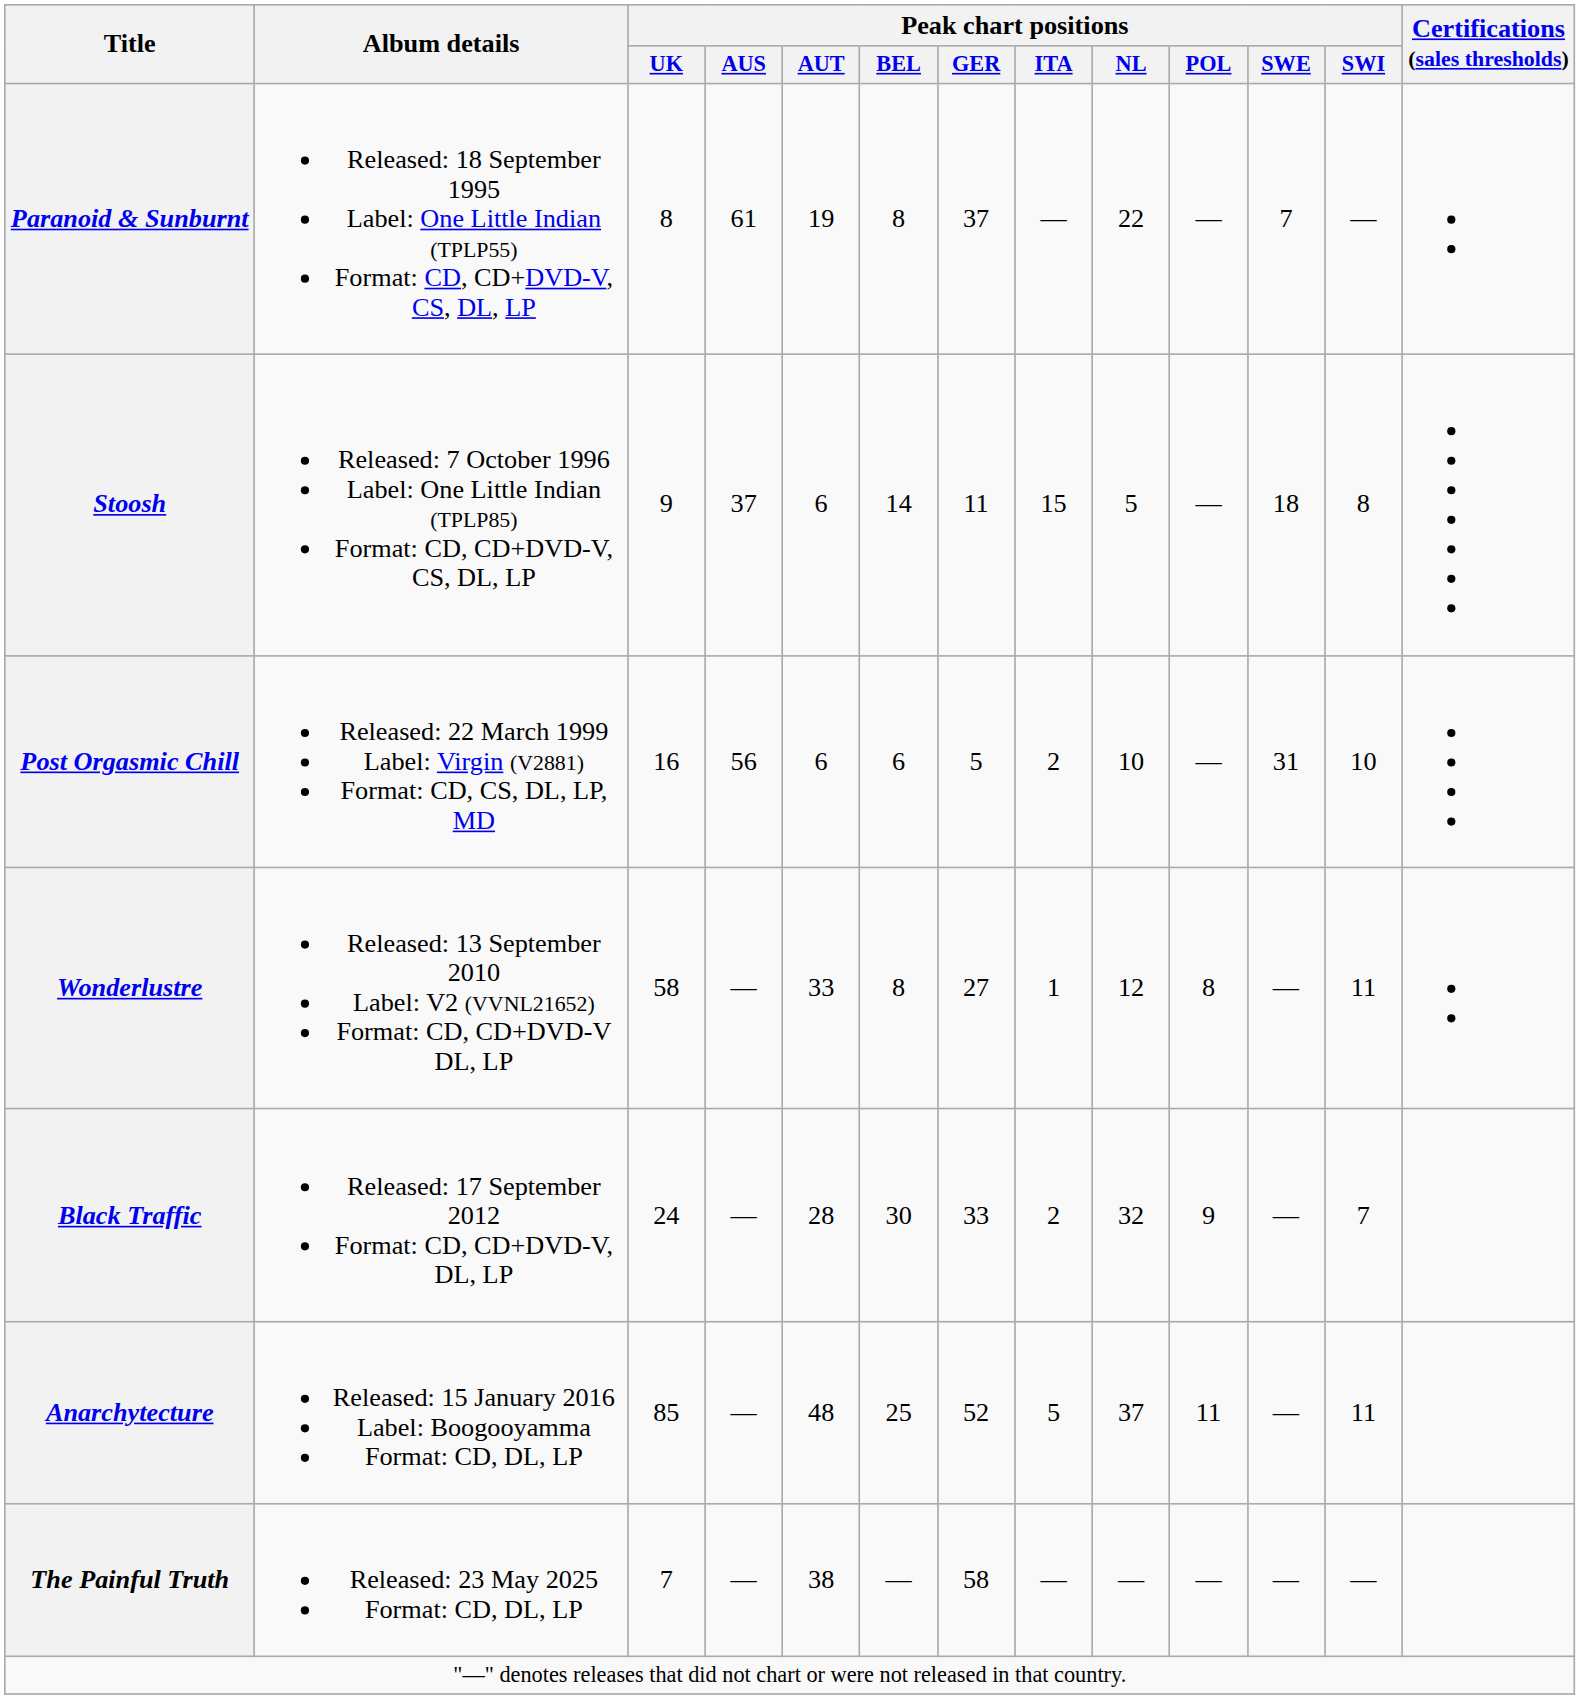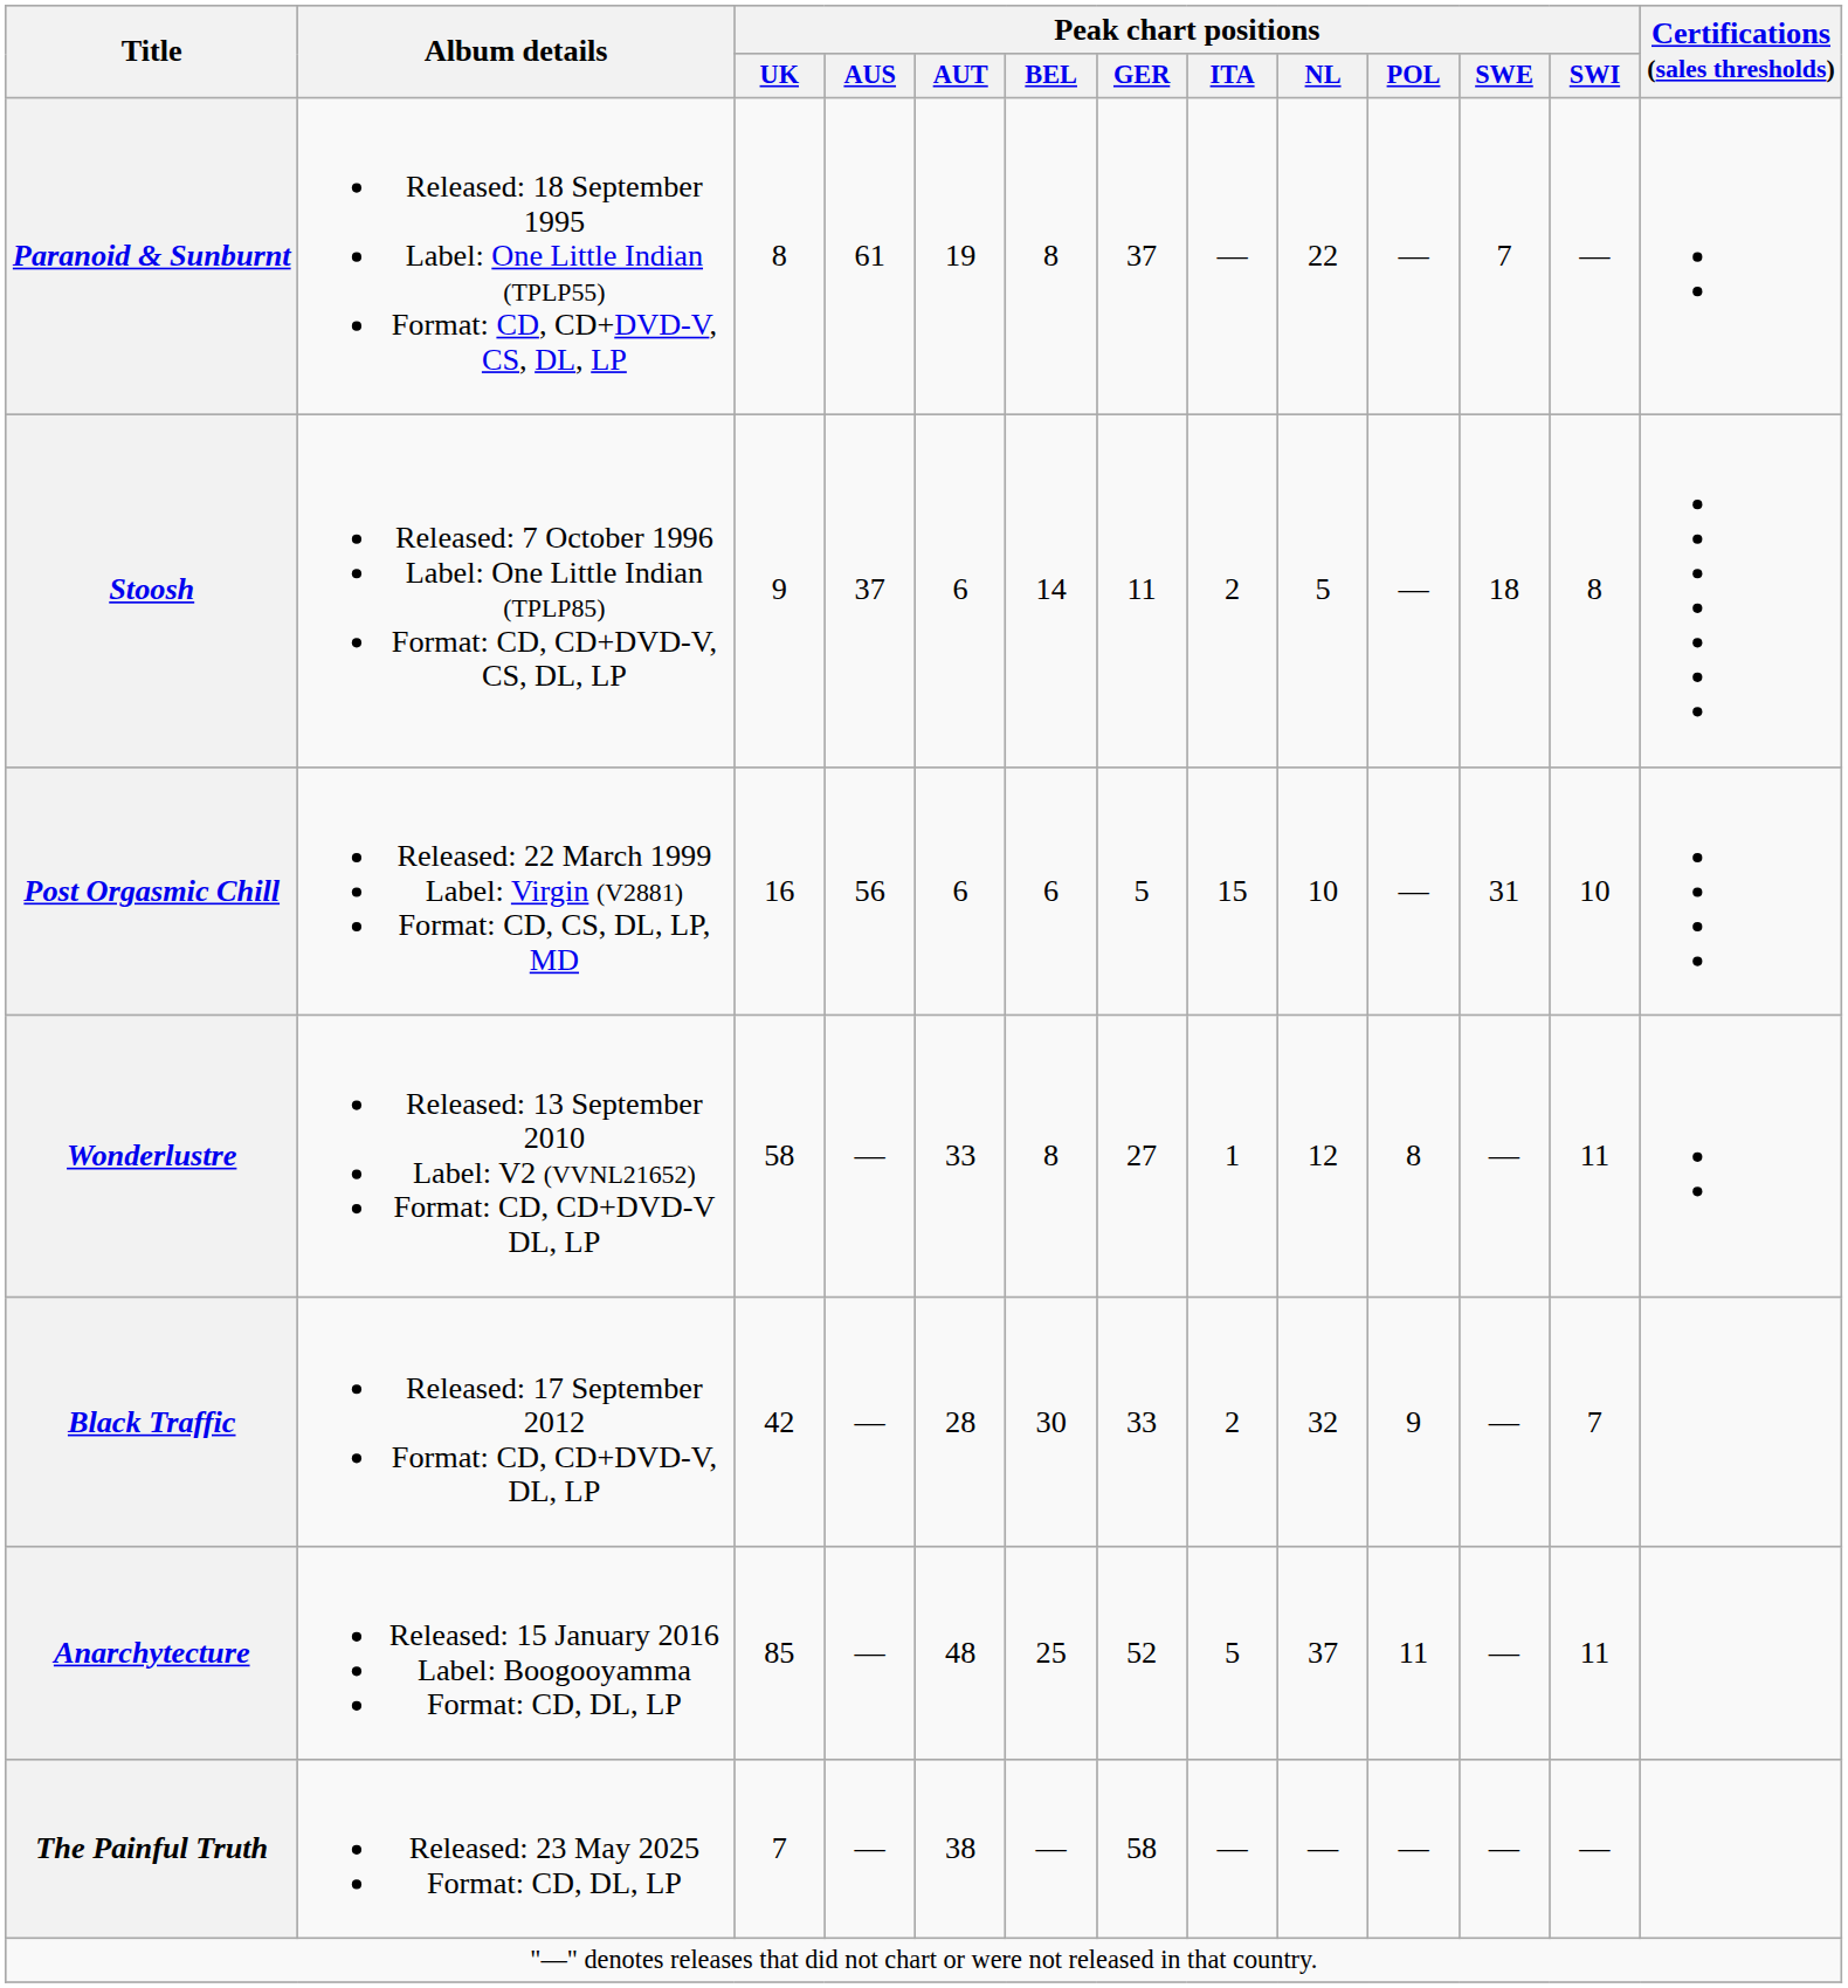Stoosh | Peak chart positions / ITA: 15 -> 2
Post Orgasmic Chill | Peak chart positions / ITA: 2 -> 15
Black Traffic | Peak chart positions / UK: 24 -> 42
